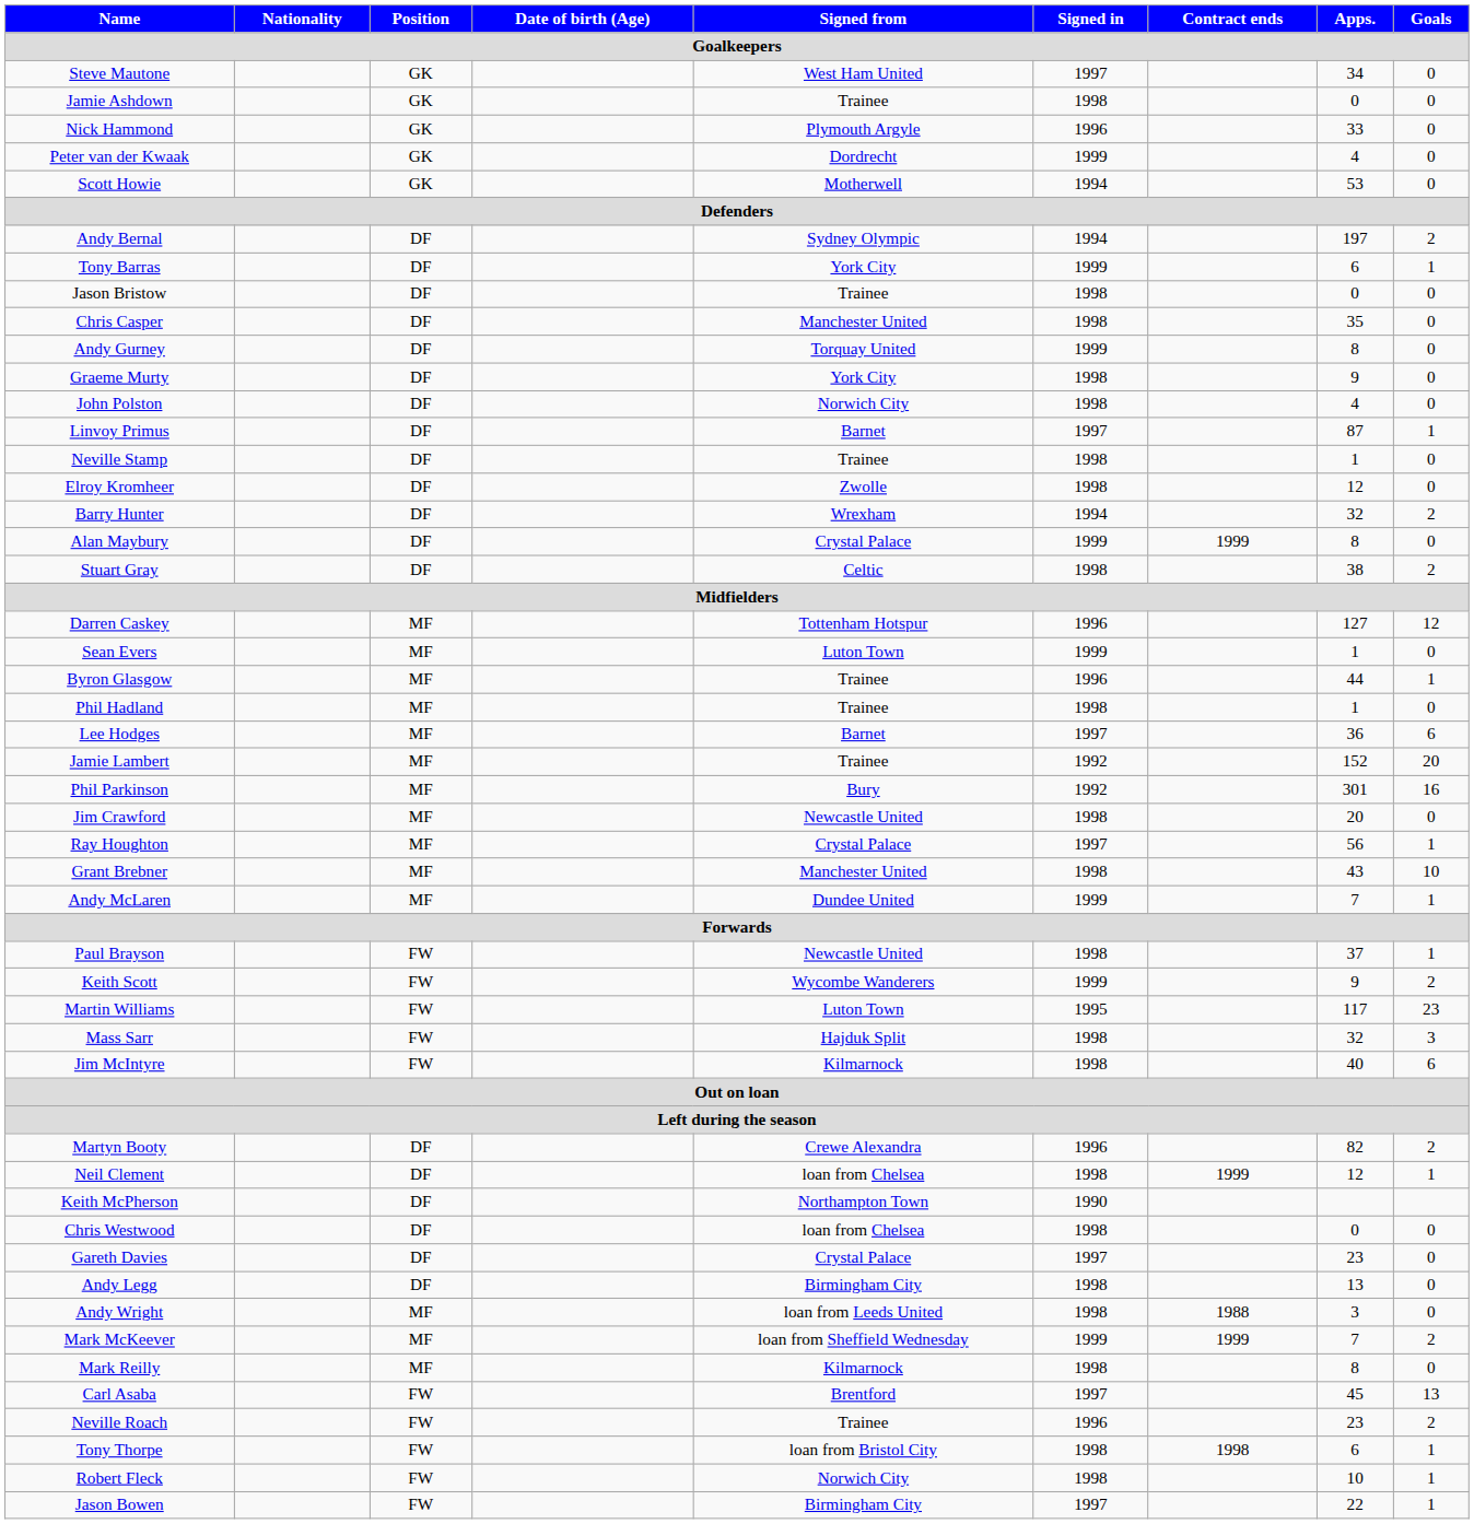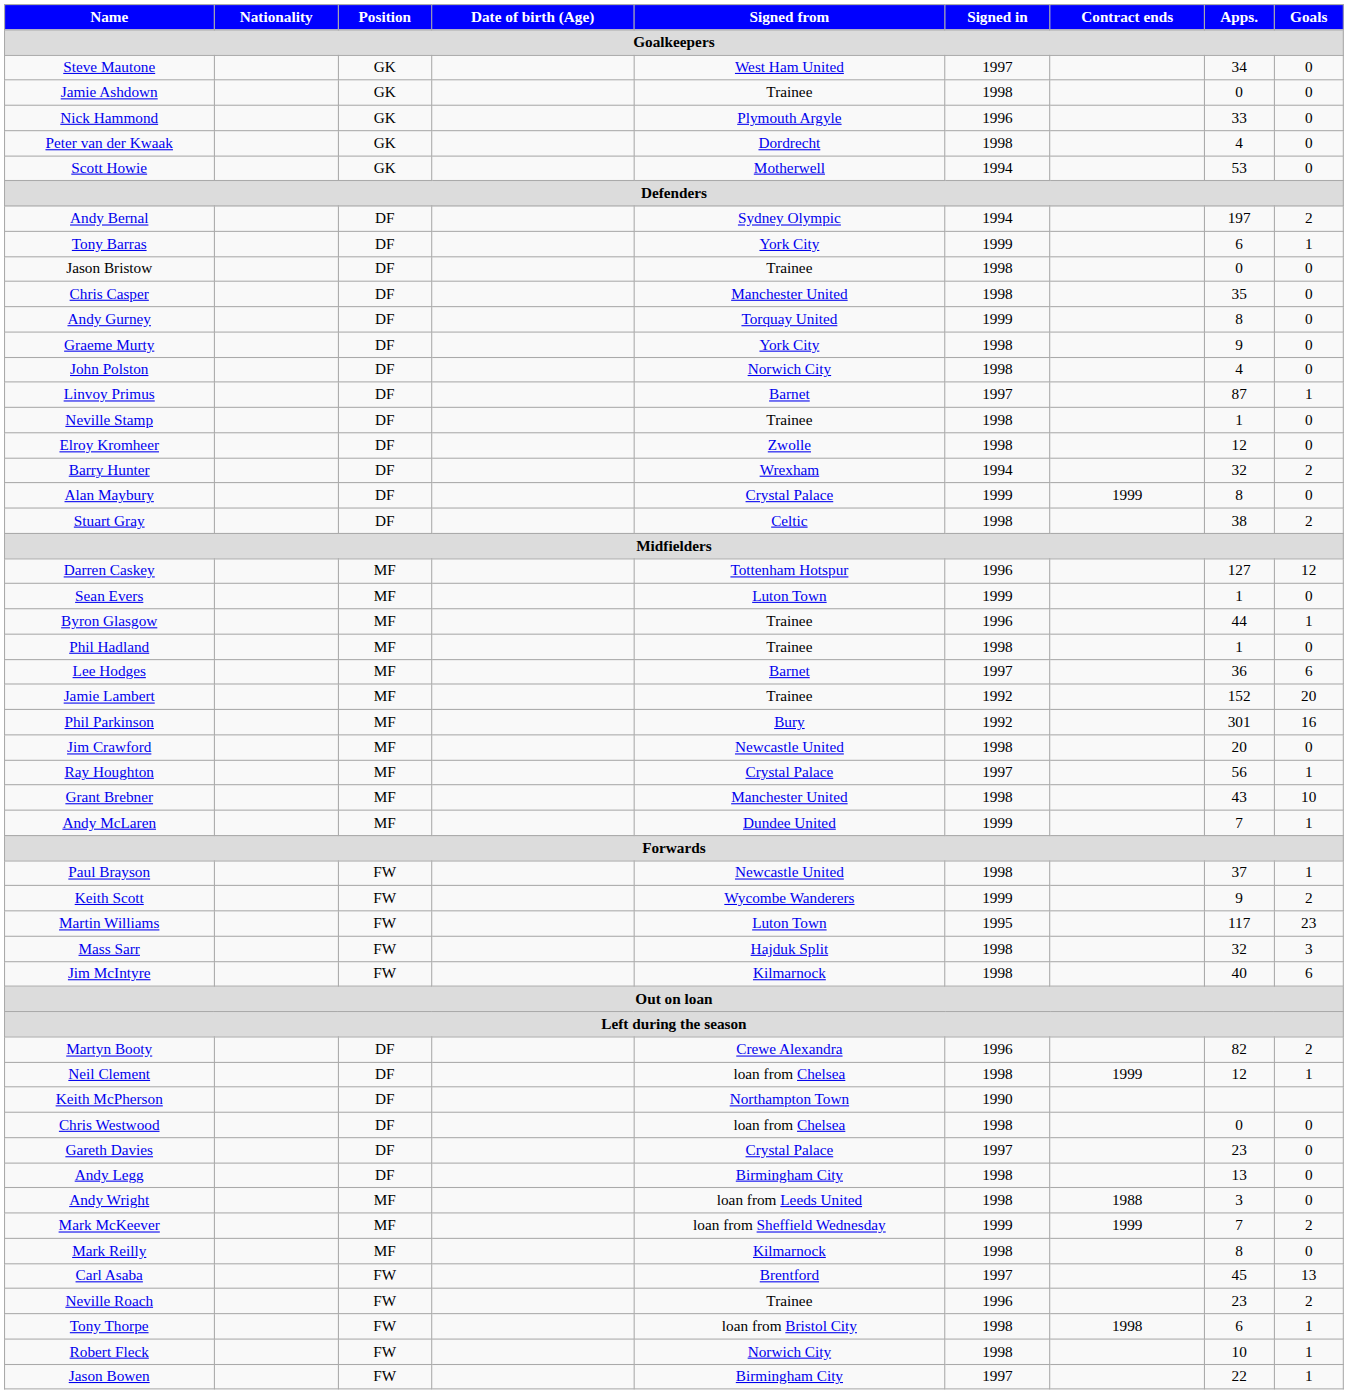Peter van der Kwaak | Signed in: 1999 -> 1998
